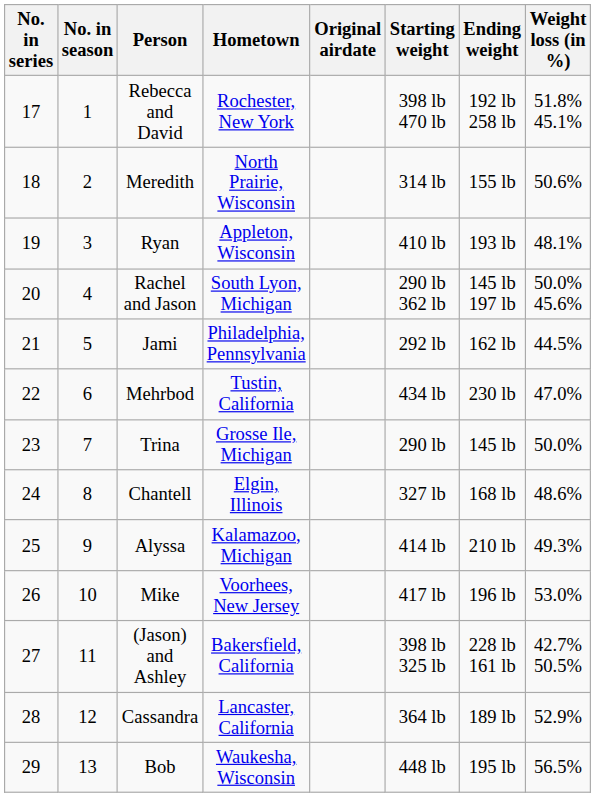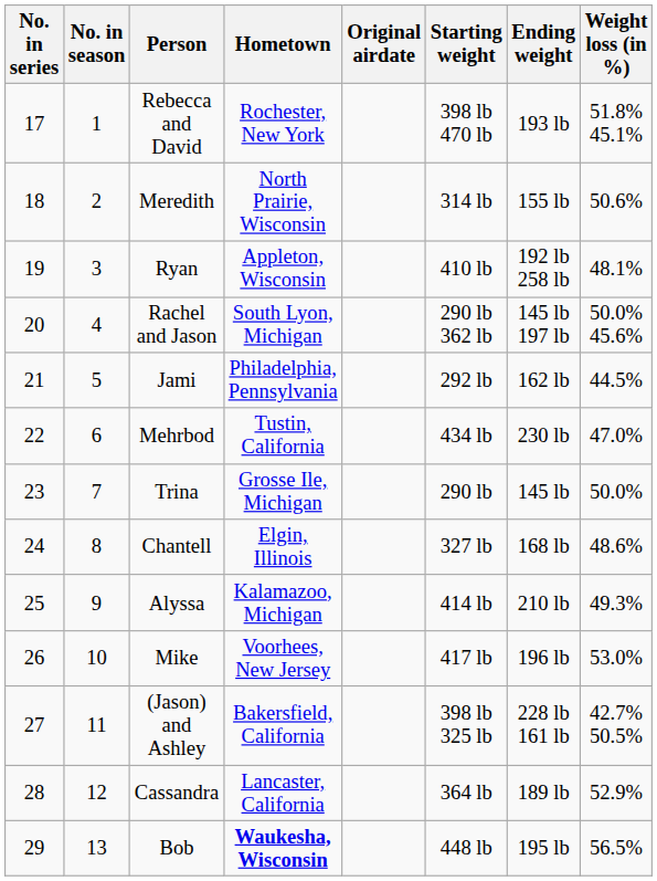Rebecca and David | Ending weight: 192 lb 258 lb -> 193 lb
Ryan | Ending weight: 193 lb -> 192 lb 258 lb
Bob | Hometown: normal -> bold
